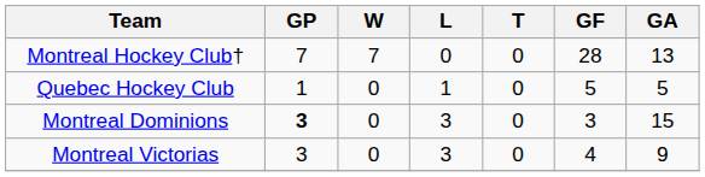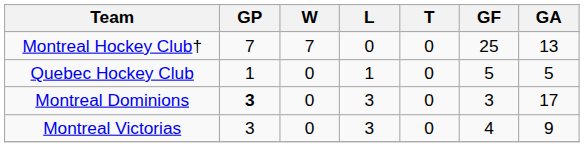Montreal Hockey Club† | GF: 28 -> 25
Montreal Dominions | GA: 15 -> 17
